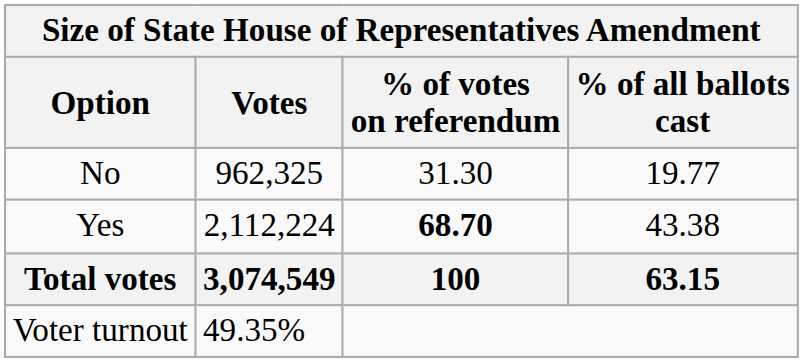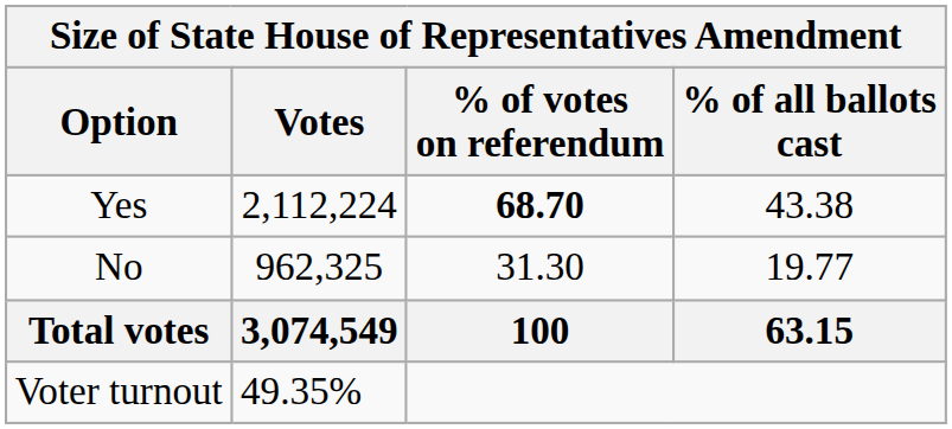rows swapped: Yes <-> No
